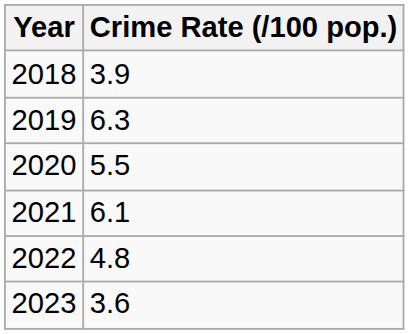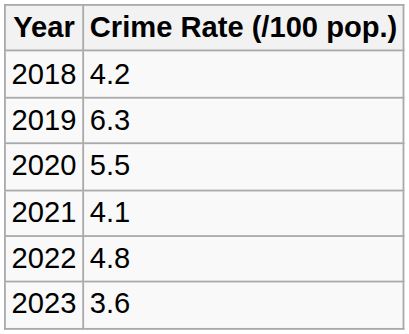2018 | Crime Rate (/100 pop.): 3.9 -> 4.2
2021 | Crime Rate (/100 pop.): 6.1 -> 4.1
